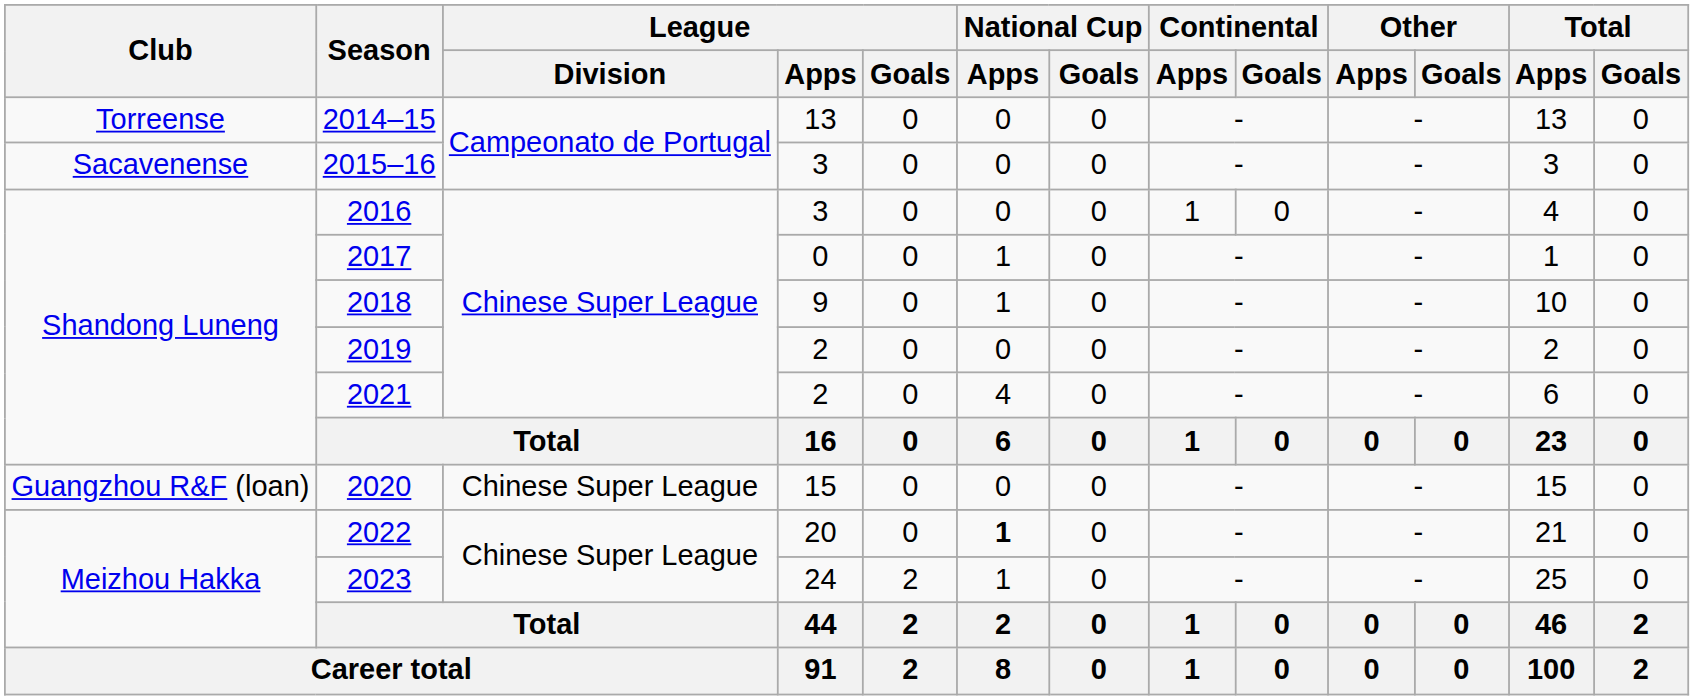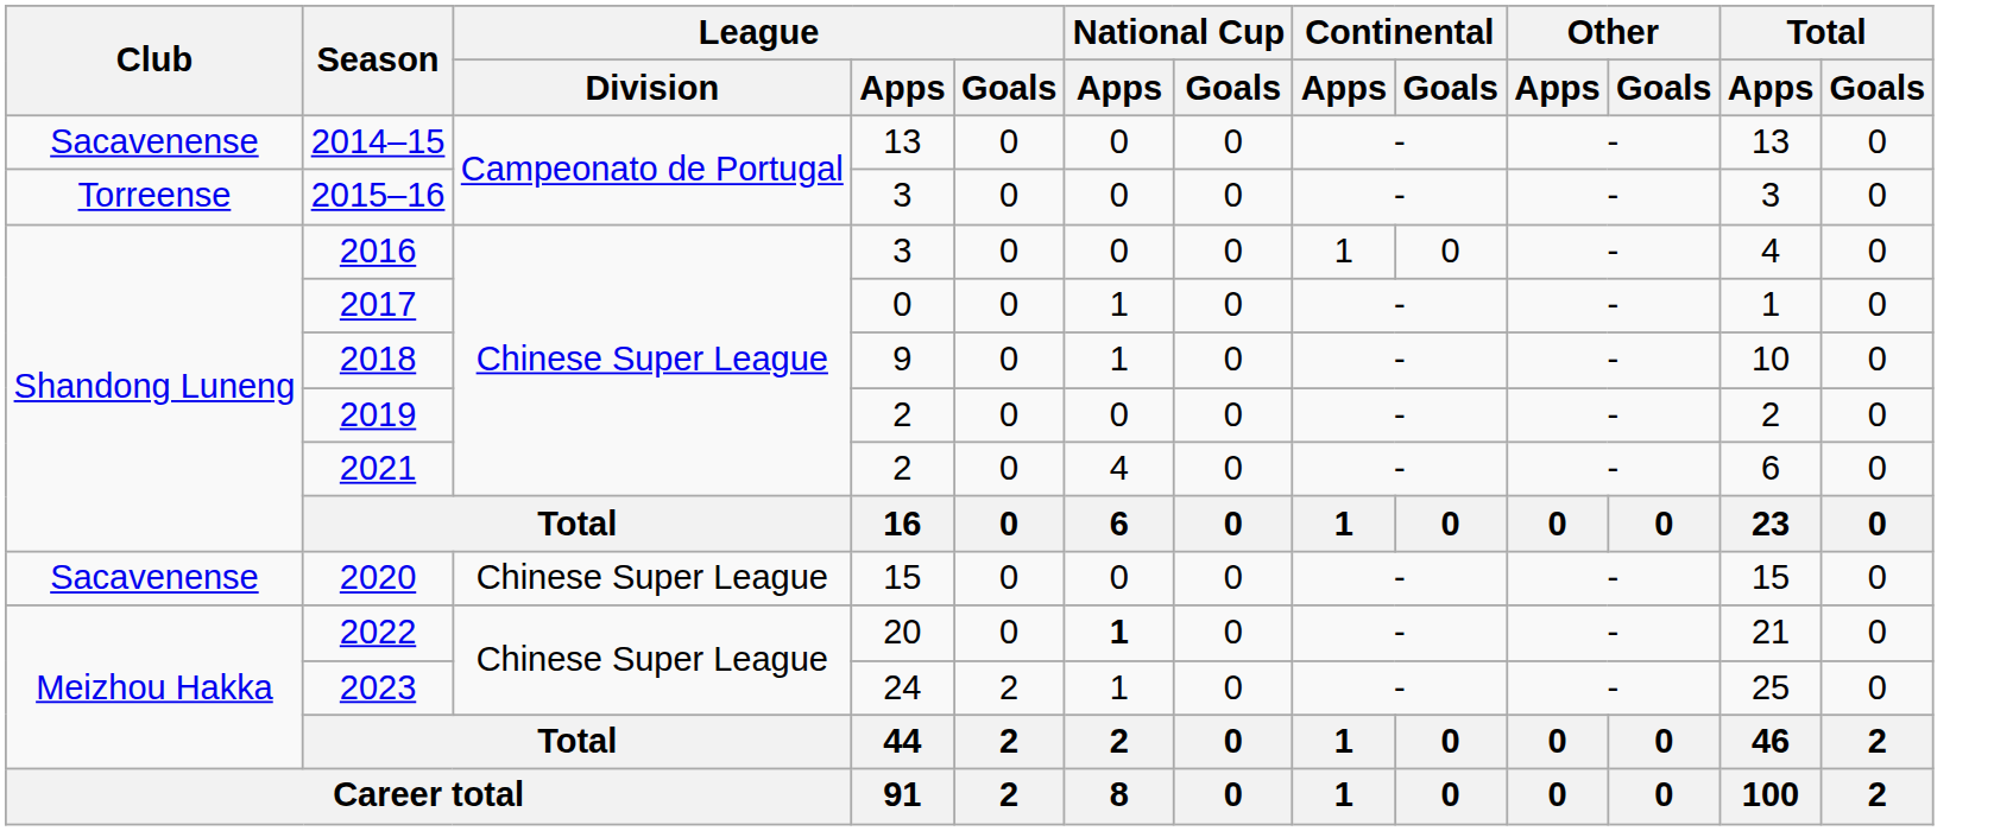2014–15 | Club: Torreense -> Sacavenense
2015–16 | Club: Sacavenense -> Torreense
2020 | Club: Guangzhou R&F (loan) -> Sacavenense
